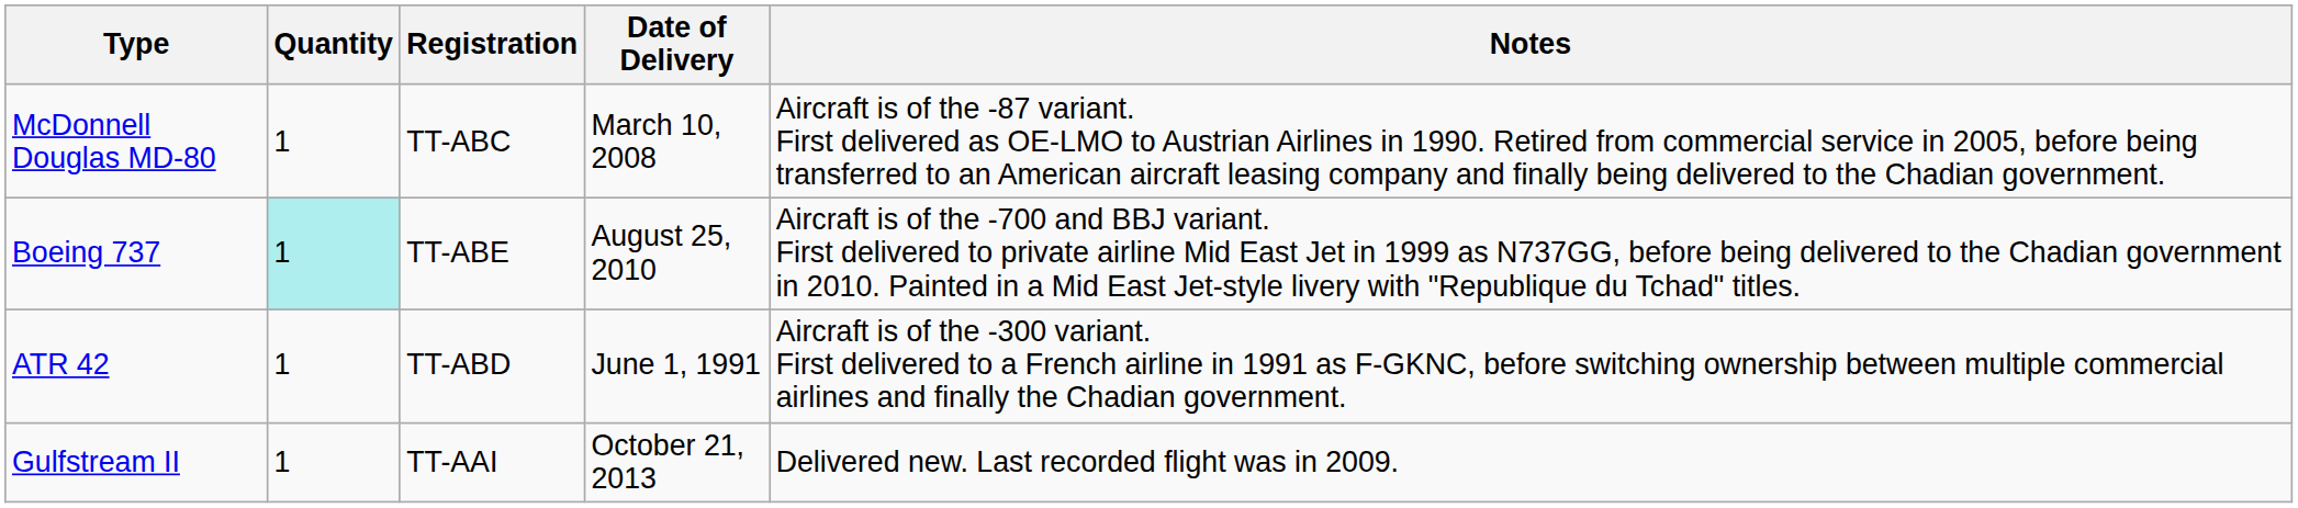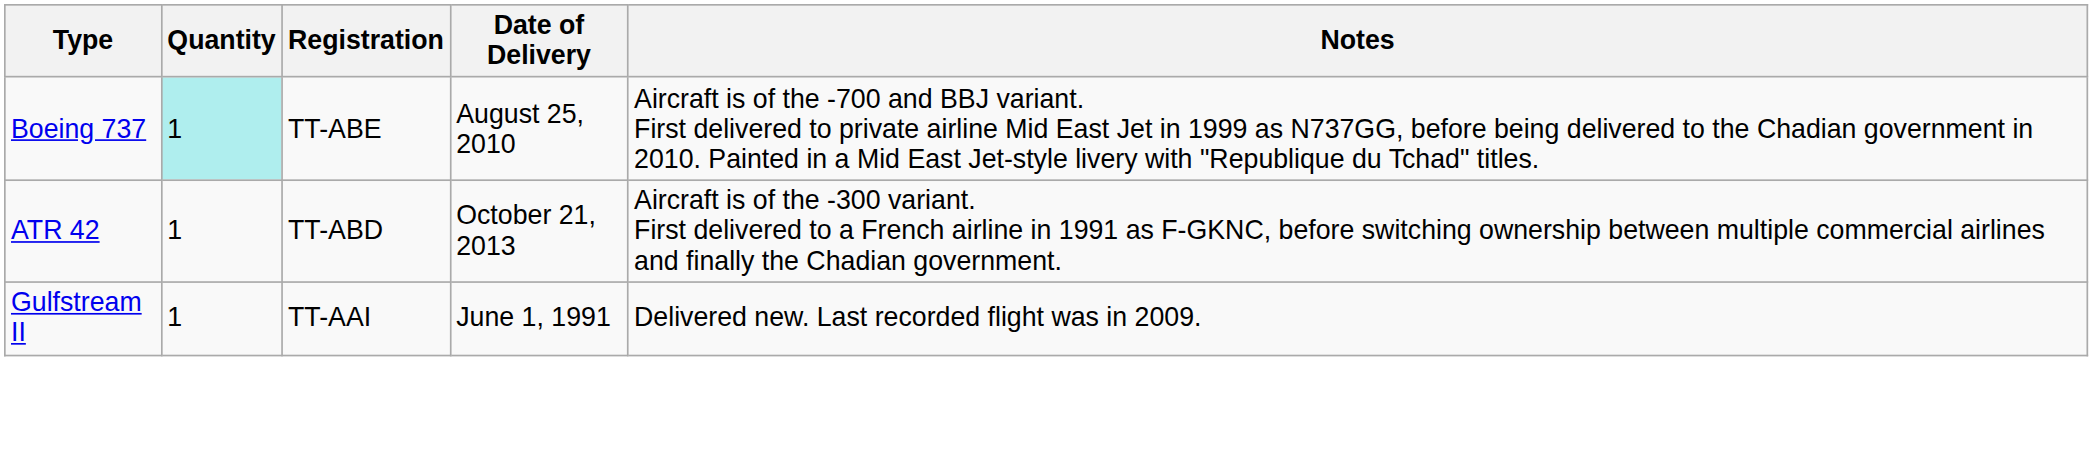- row: McDonnell Douglas MD-80 | 1 | TT-ABC | March 10, 2008 | Aircraft is of the -87 variant. First delivered as OE-LMO to Austrian Airlines in 1990. Retired from commercial service in 2005, before being transferred to an American aircraft leasing company and finally being delivered to the Chadian government.
ATR 42 | Date of Delivery: June 1, 1991 -> October 21, 2013
Gulfstream II | Date of Delivery: October 21, 2013 -> June 1, 1991
